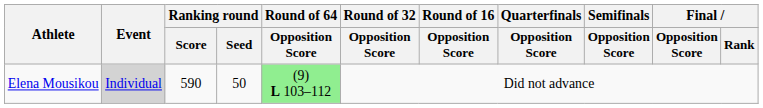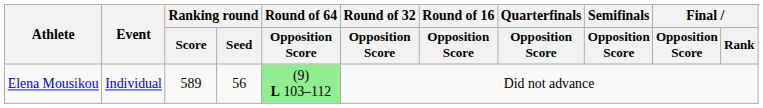Elena Mousikou | Event: lightgrey background -> no background
Elena Mousikou | Ranking round / Score: 590 -> 589
Elena Mousikou | Ranking round / Seed: 50 -> 56
